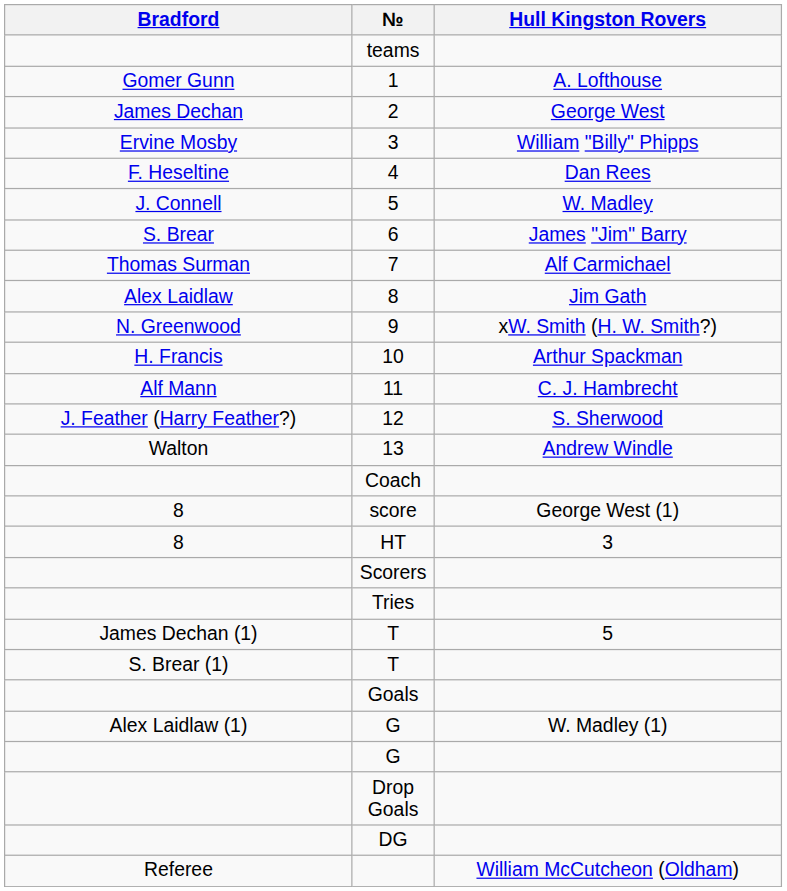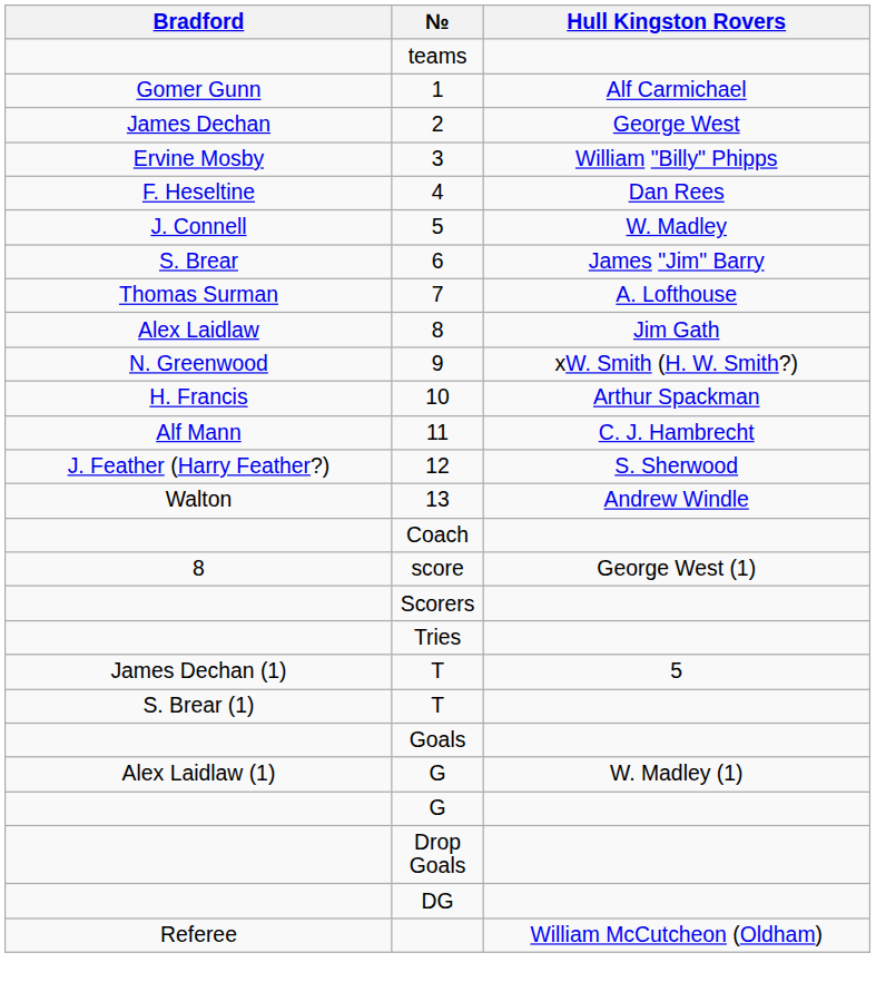1 | Hull Kingston Rovers: A. Lofthouse -> Alf Carmichael
7 | Hull Kingston Rovers: Alf Carmichael -> A. Lofthouse
- row: 8 | HT | 3
